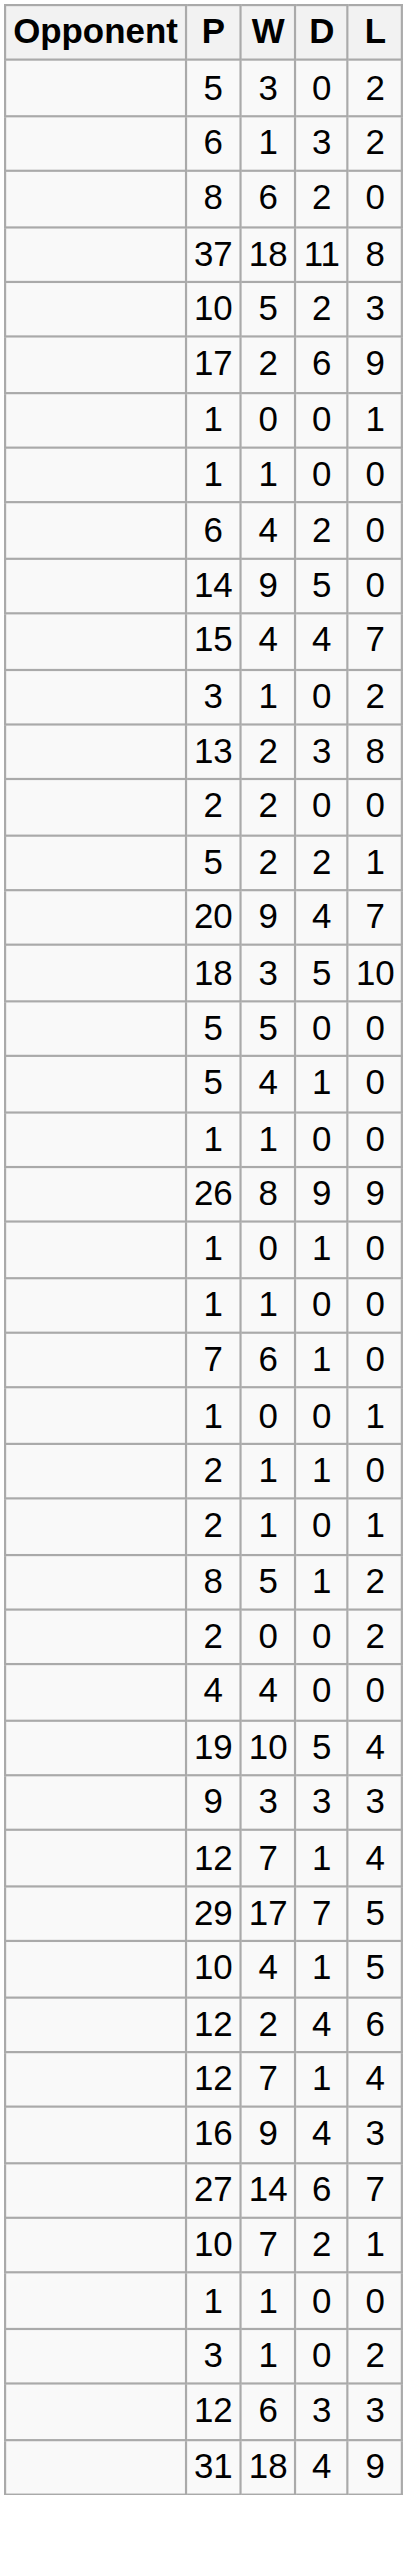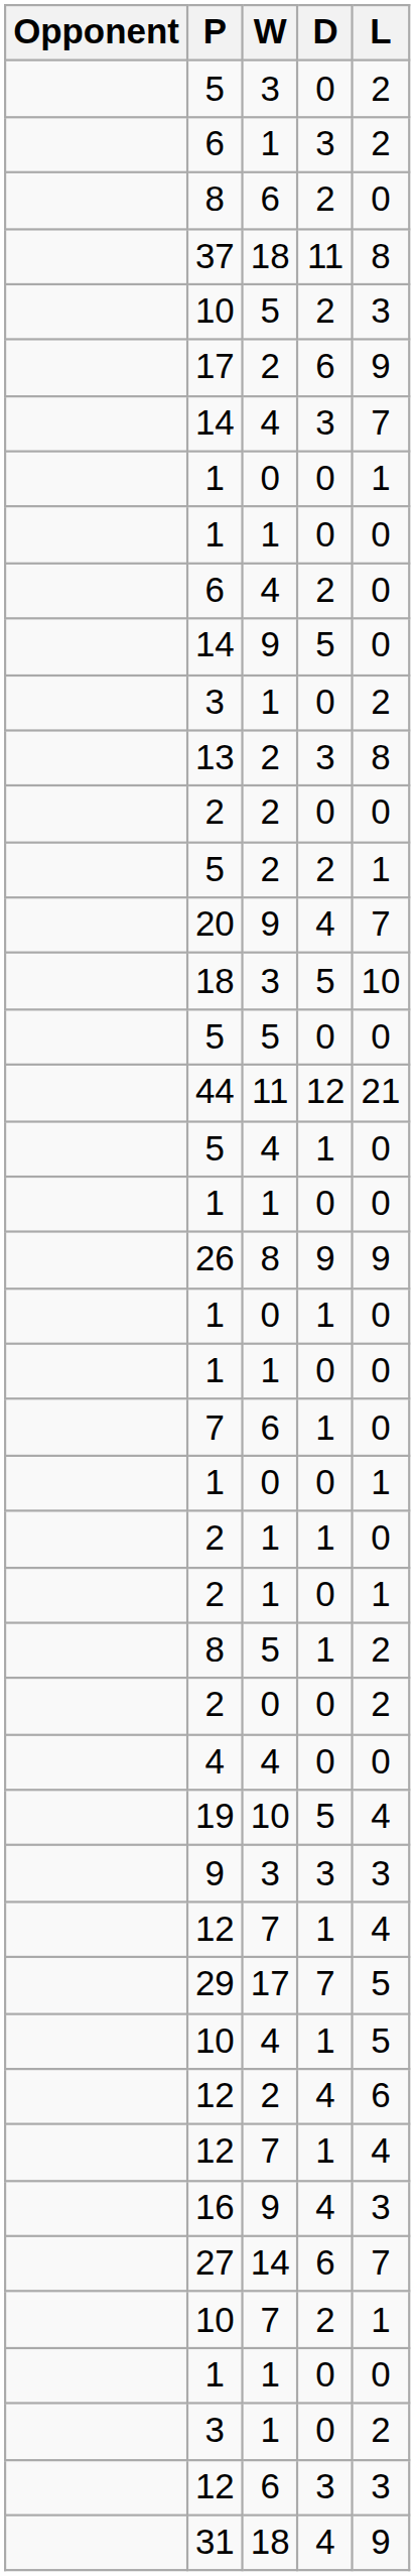+ row: 14 | 4 | 3 | 7
- row: 15 | 4 | 4 | 7
+ row: 44 | 11 | 12 | 21
